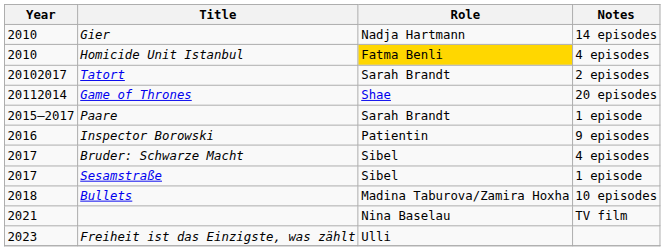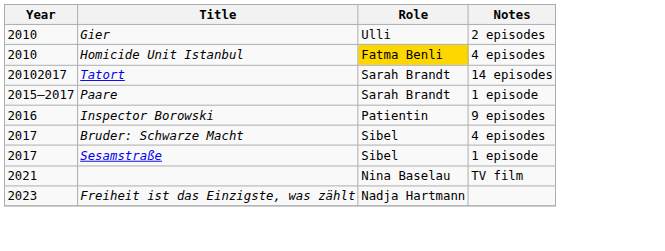Gier | Role: Nadja Hartmann -> Ulli
Gier | Notes: 14 episodes -> 2 episodes
Tatort | Notes: 2 episodes -> 14 episodes
- row: 20112014 | Game of Thrones | Shae | 20 episodes
- row: 2018 | Bullets | Madina Taburova/Zamira Hoxha | 10 episodes
Freiheit ist das Einzigste, was zählt | Role: Ulli -> Nadja Hartmann
